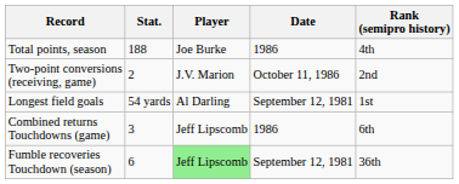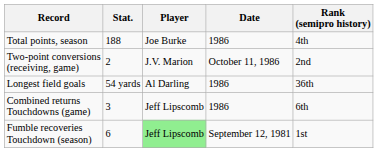Longest field goals | Date: September 12, 1981 -> 1986
Longest field goals | Rank (semipro history): 1st -> 36th
Fumble recoveries Touchdown (season) | Rank (semipro history): 36th -> 1st
